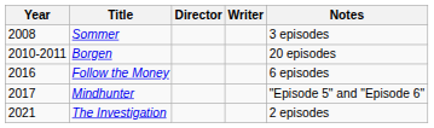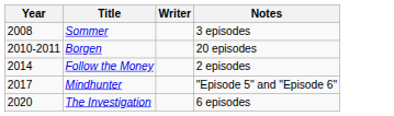- column: Director
Follow the Money | Year: 2016 -> 2014
Follow the Money | Notes: 6 episodes -> 2 episodes
The Investigation | Year: 2021 -> 2020
The Investigation | Notes: 2 episodes -> 6 episodes
